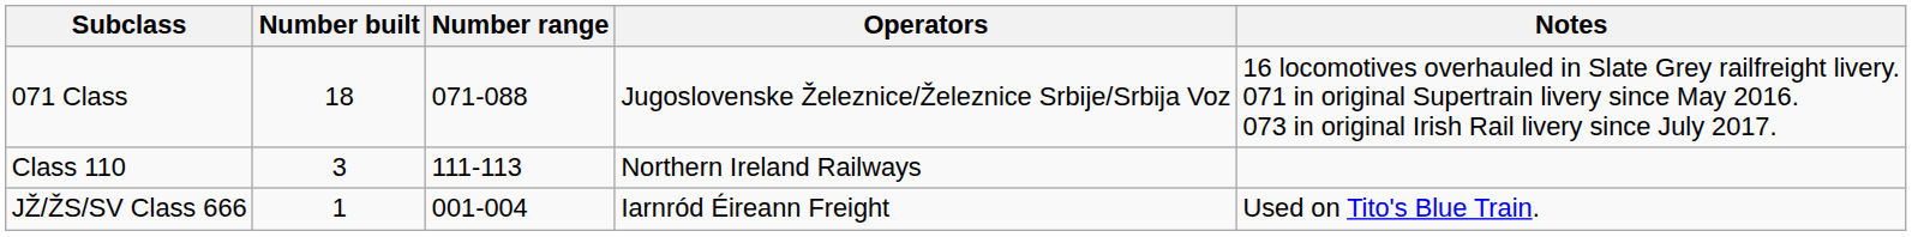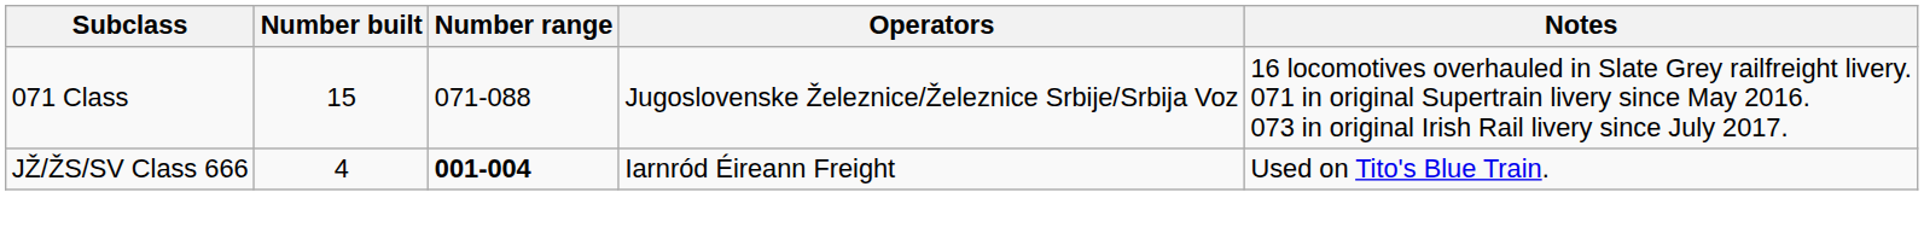071 Class | Number built: 18 -> 15
- row: Class 110 | 3 | 111-113 | Northern Ireland Railways
JŽ/ŽS/SV Class 666 | Number built: 1 -> 4
JŽ/ŽS/SV Class 666 | Number range: normal -> bold
